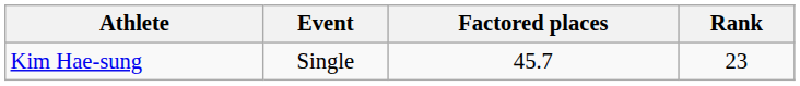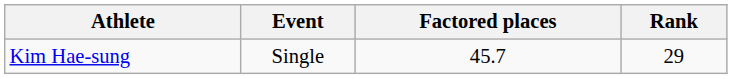Kim Hae-sung | Rank: 23 -> 29
